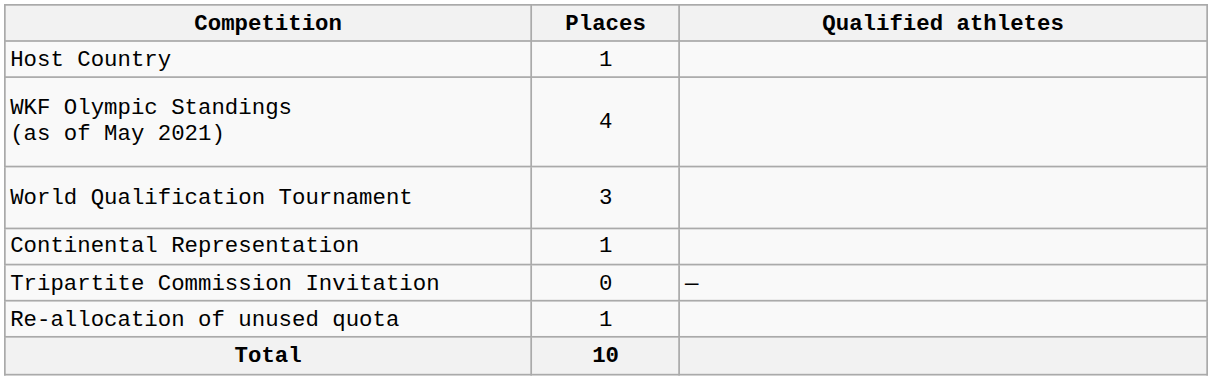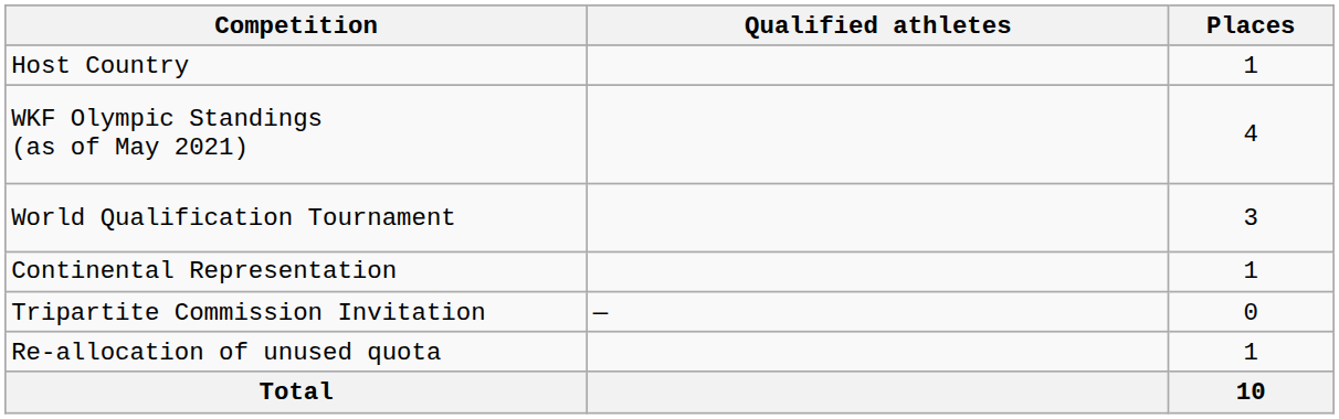columns swapped: Places <-> Qualified athletes
